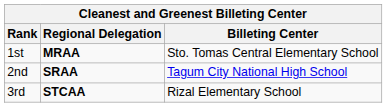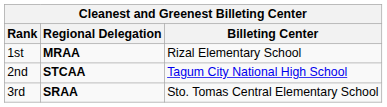1st | Billeting Center: Sto. Tomas Central Elementary School -> Rizal Elementary School
2nd | Regional Delegation: SRAA -> STCAA
3rd | Regional Delegation: STCAA -> SRAA
3rd | Billeting Center: Rizal Elementary School -> Sto. Tomas Central Elementary School
